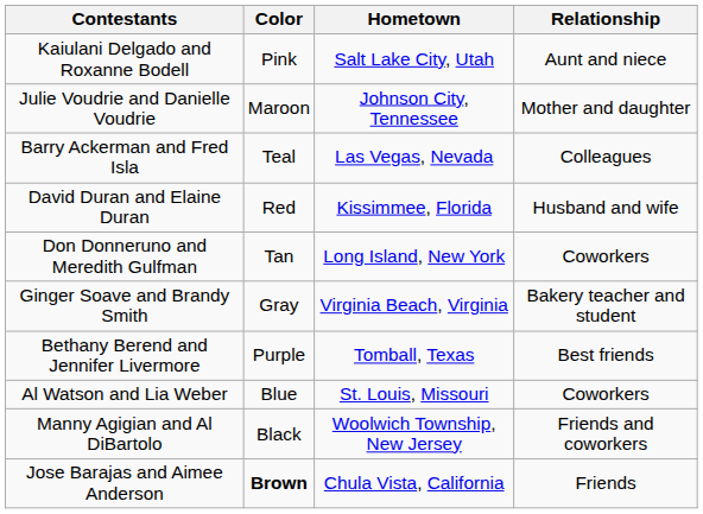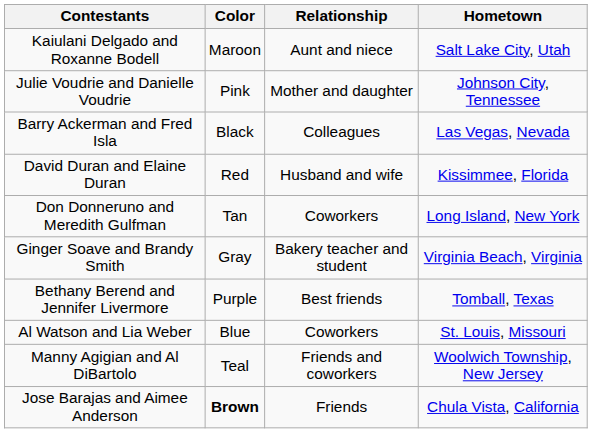columns swapped: Relationship <-> Hometown
Kaiulani Delgado and Roxanne Bodell | Color: Pink -> Maroon
Julie Voudrie and Danielle Voudrie | Color: Maroon -> Pink
Barry Ackerman and Fred Isla | Color: Teal -> Black
Manny Agigian and Al DiBartolo | Color: Black -> Teal
